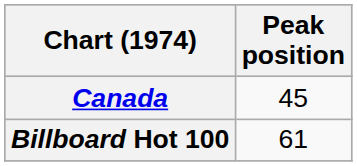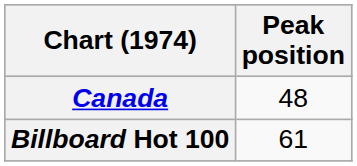Canada | Peak position: 45 -> 48
